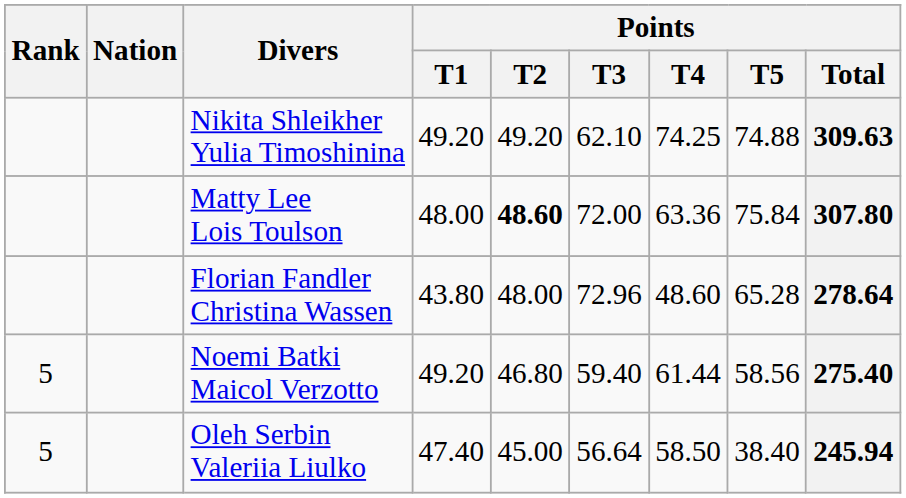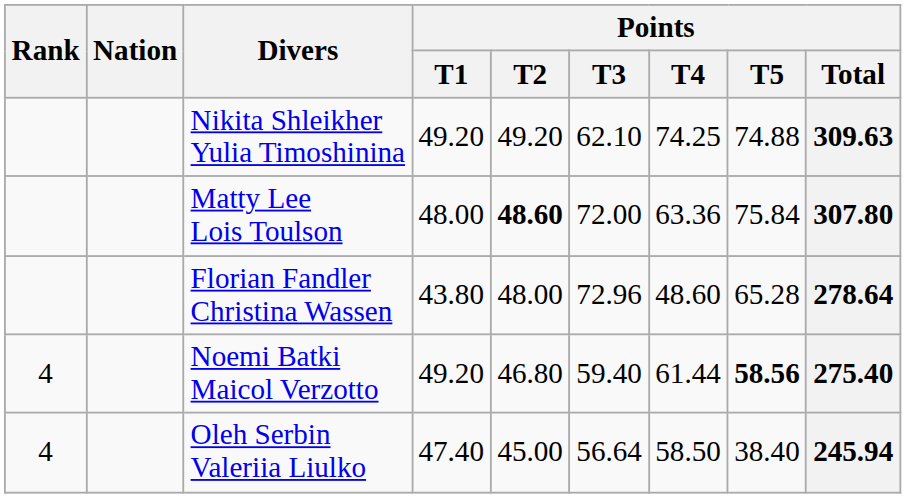Noemi Batki Maicol Verzotto | Rank: 5 -> 4
Noemi Batki Maicol Verzotto | Points / T5: normal -> bold
Oleh Serbin Valeriia Liulko | Rank: 5 -> 4
